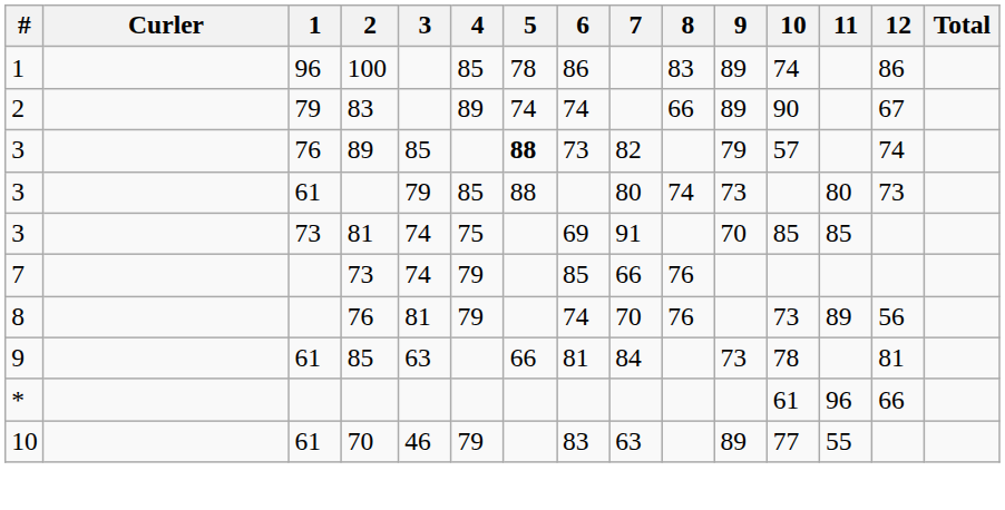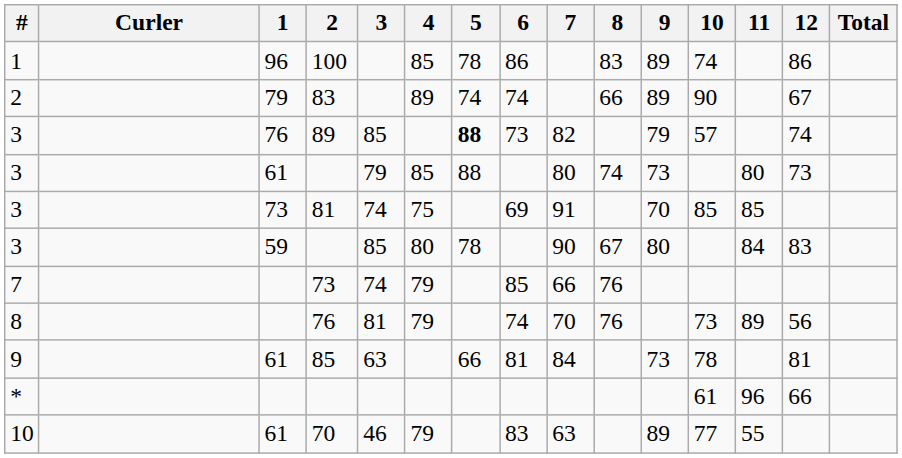+ row: 3 | 59 | 85 | 80 | 78 | 90 | 67 | 80 | 84 | 83
